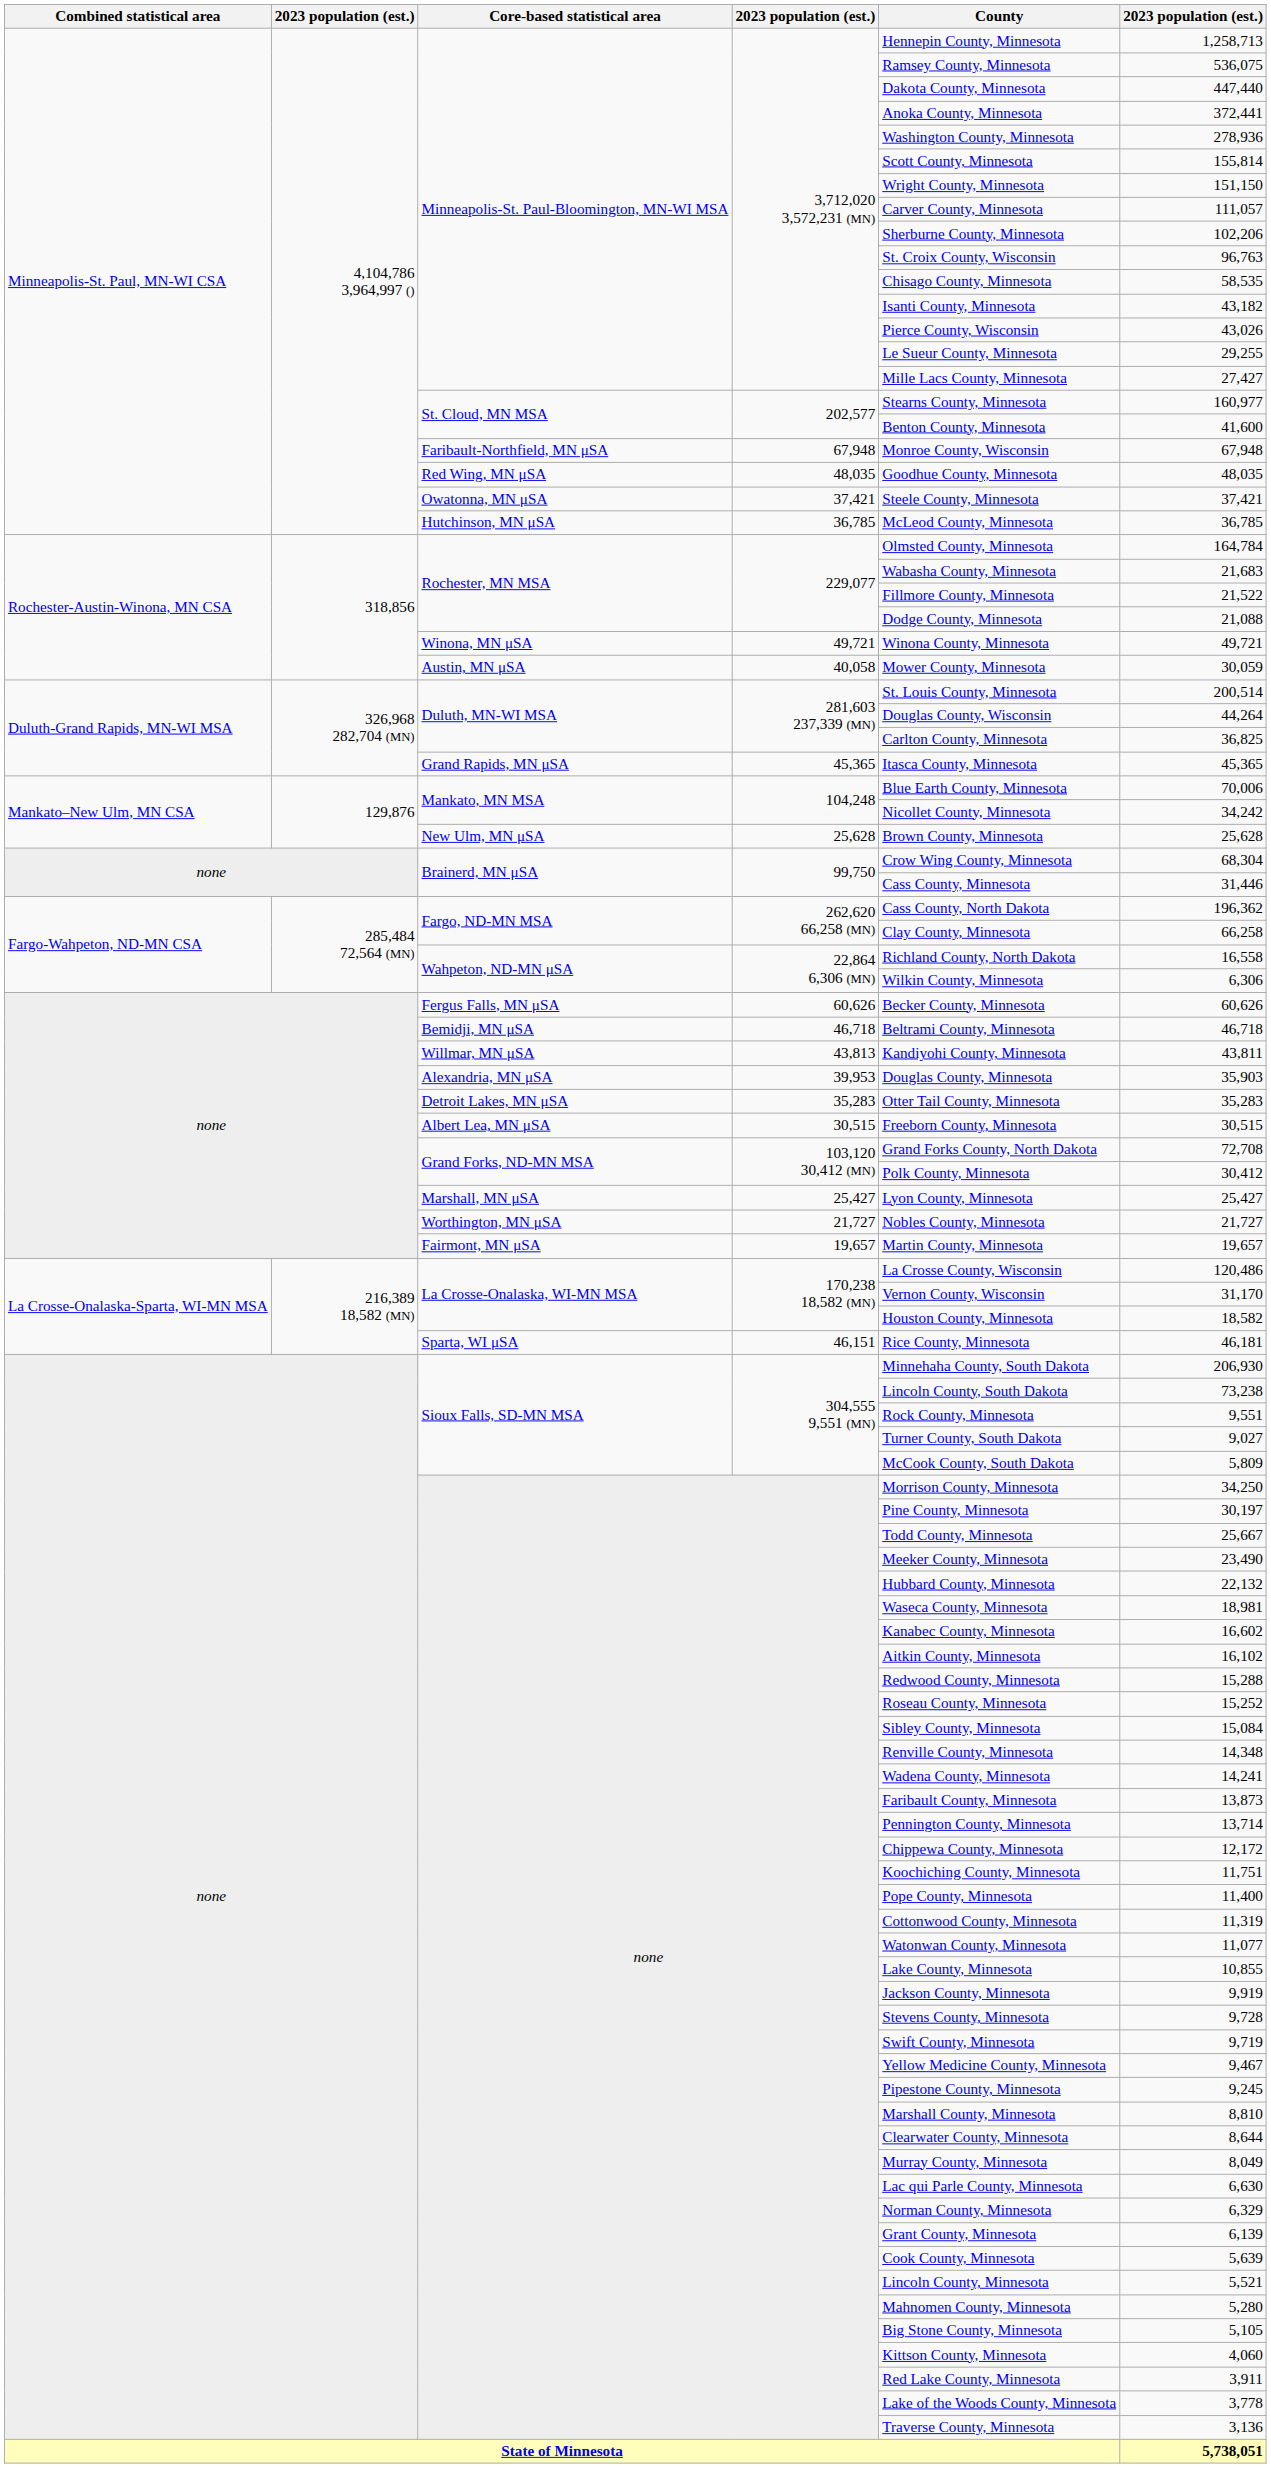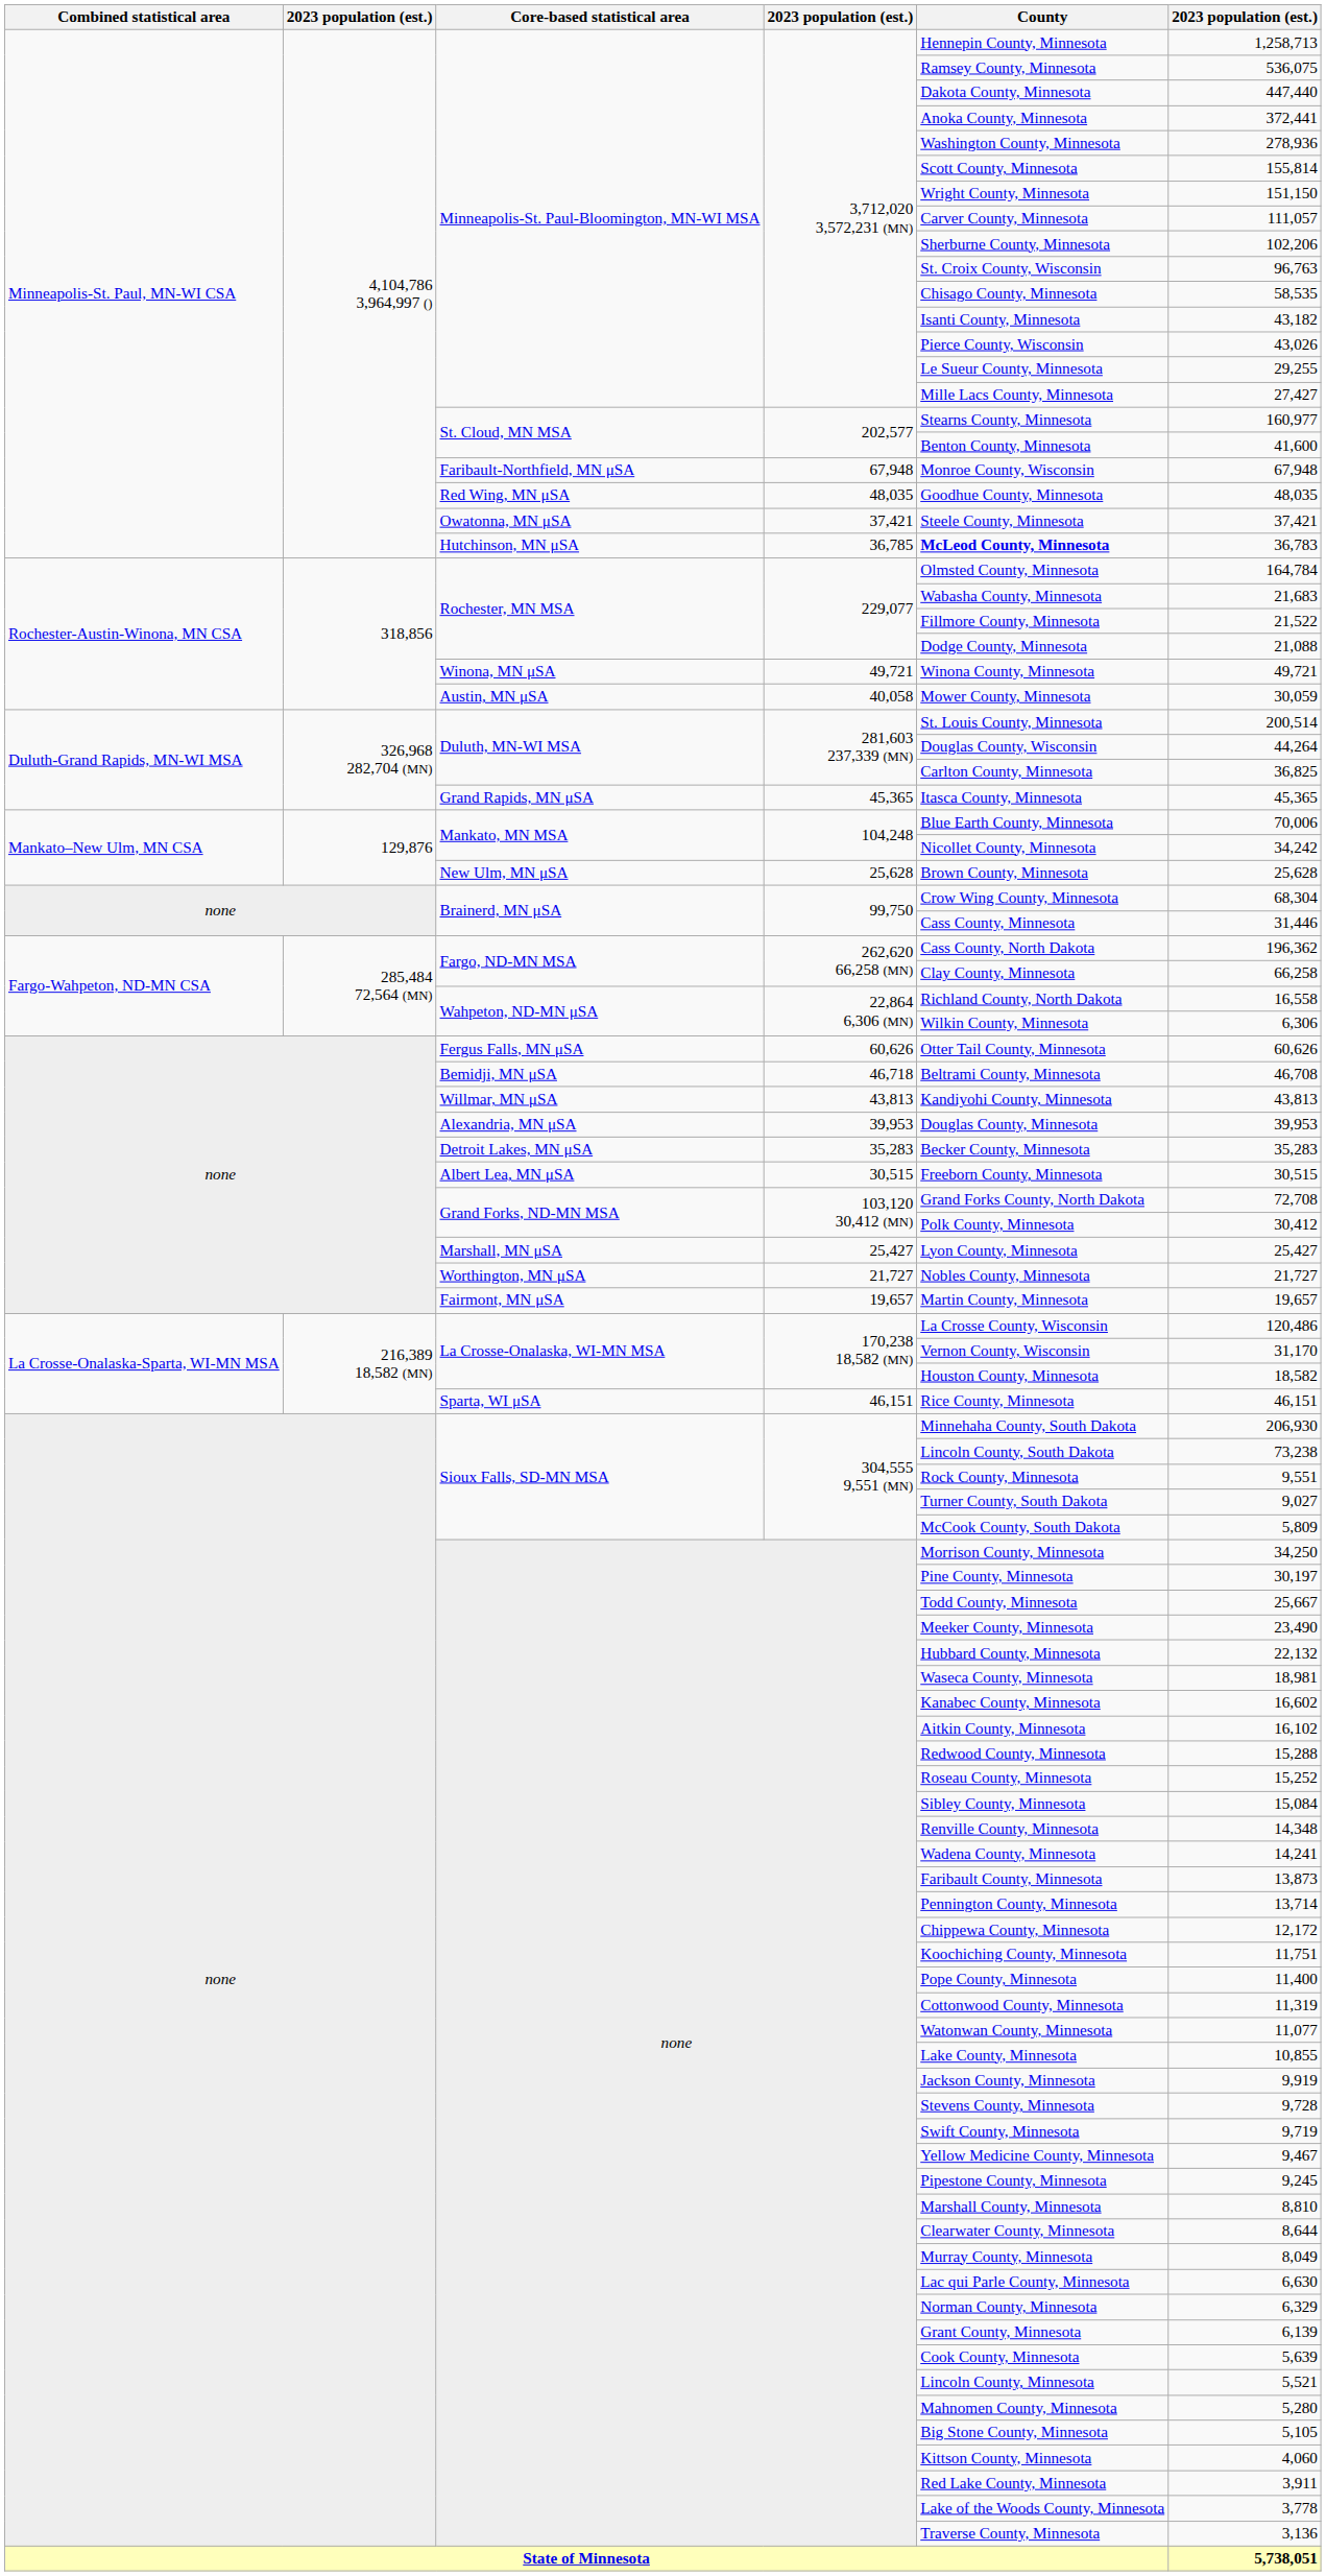Hutchinson, MN μSA | County: normal -> bold
Hutchinson, MN μSA | column 6: 36,785 -> 36,783
Fergus Falls, MN μSA | County: Becker County, Minnesota -> Otter Tail County, Minnesota
Bemidji, MN μSA | column 6: 46,718 -> 46,708
Willmar, MN μSA | column 6: 43,811 -> 43,813
Alexandria, MN μSA | column 6: 35,903 -> 39,953
Detroit Lakes, MN μSA | County: Otter Tail County, Minnesota -> Becker County, Minnesota
Sparta, WI μSA | column 6: 46,181 -> 46,151
